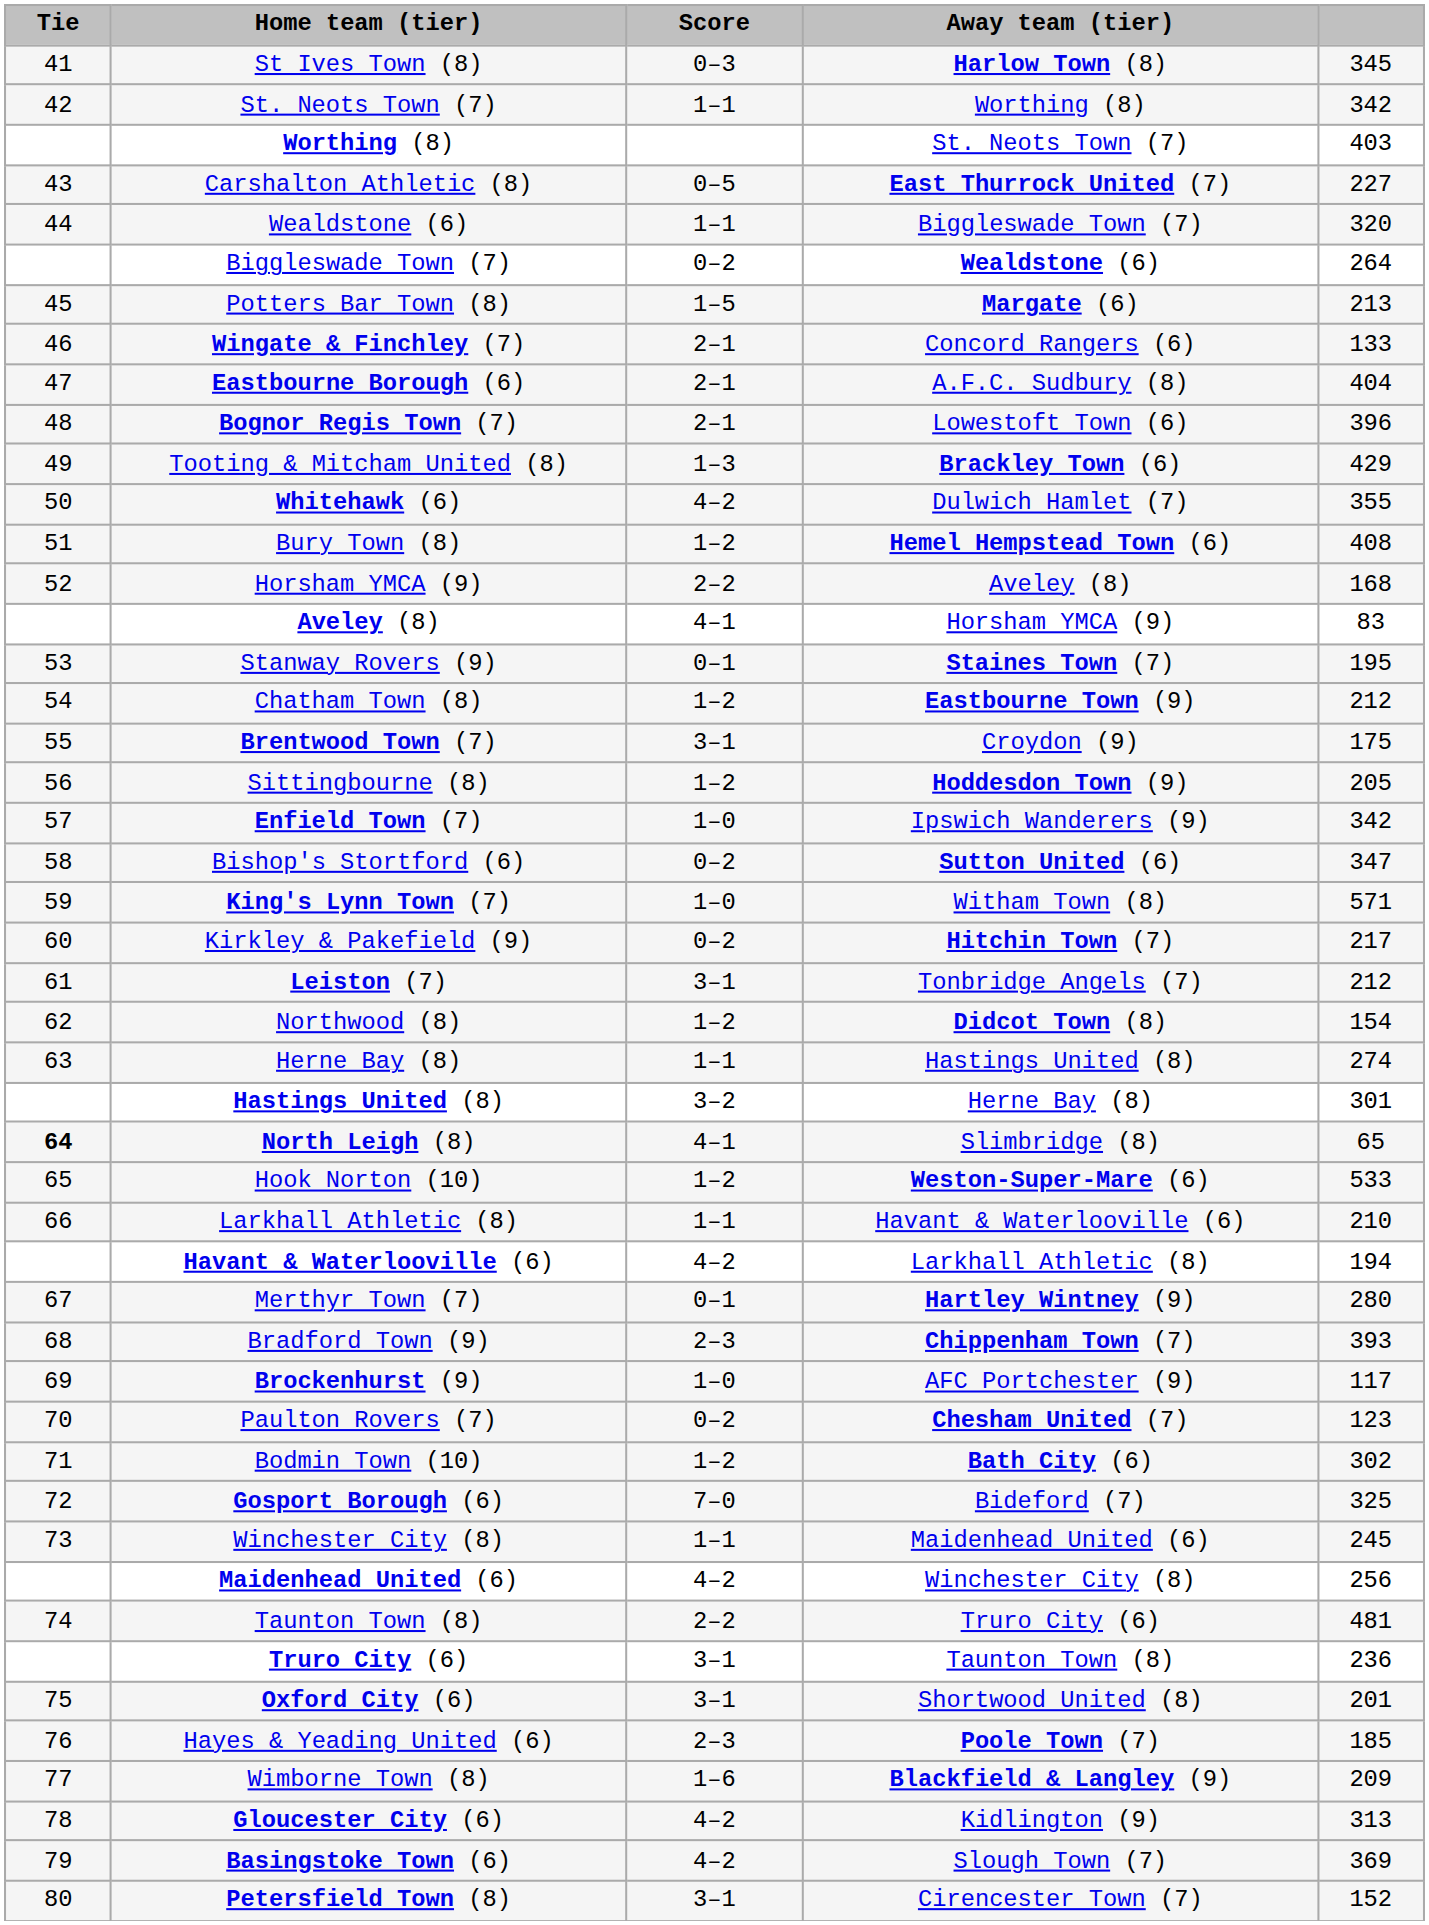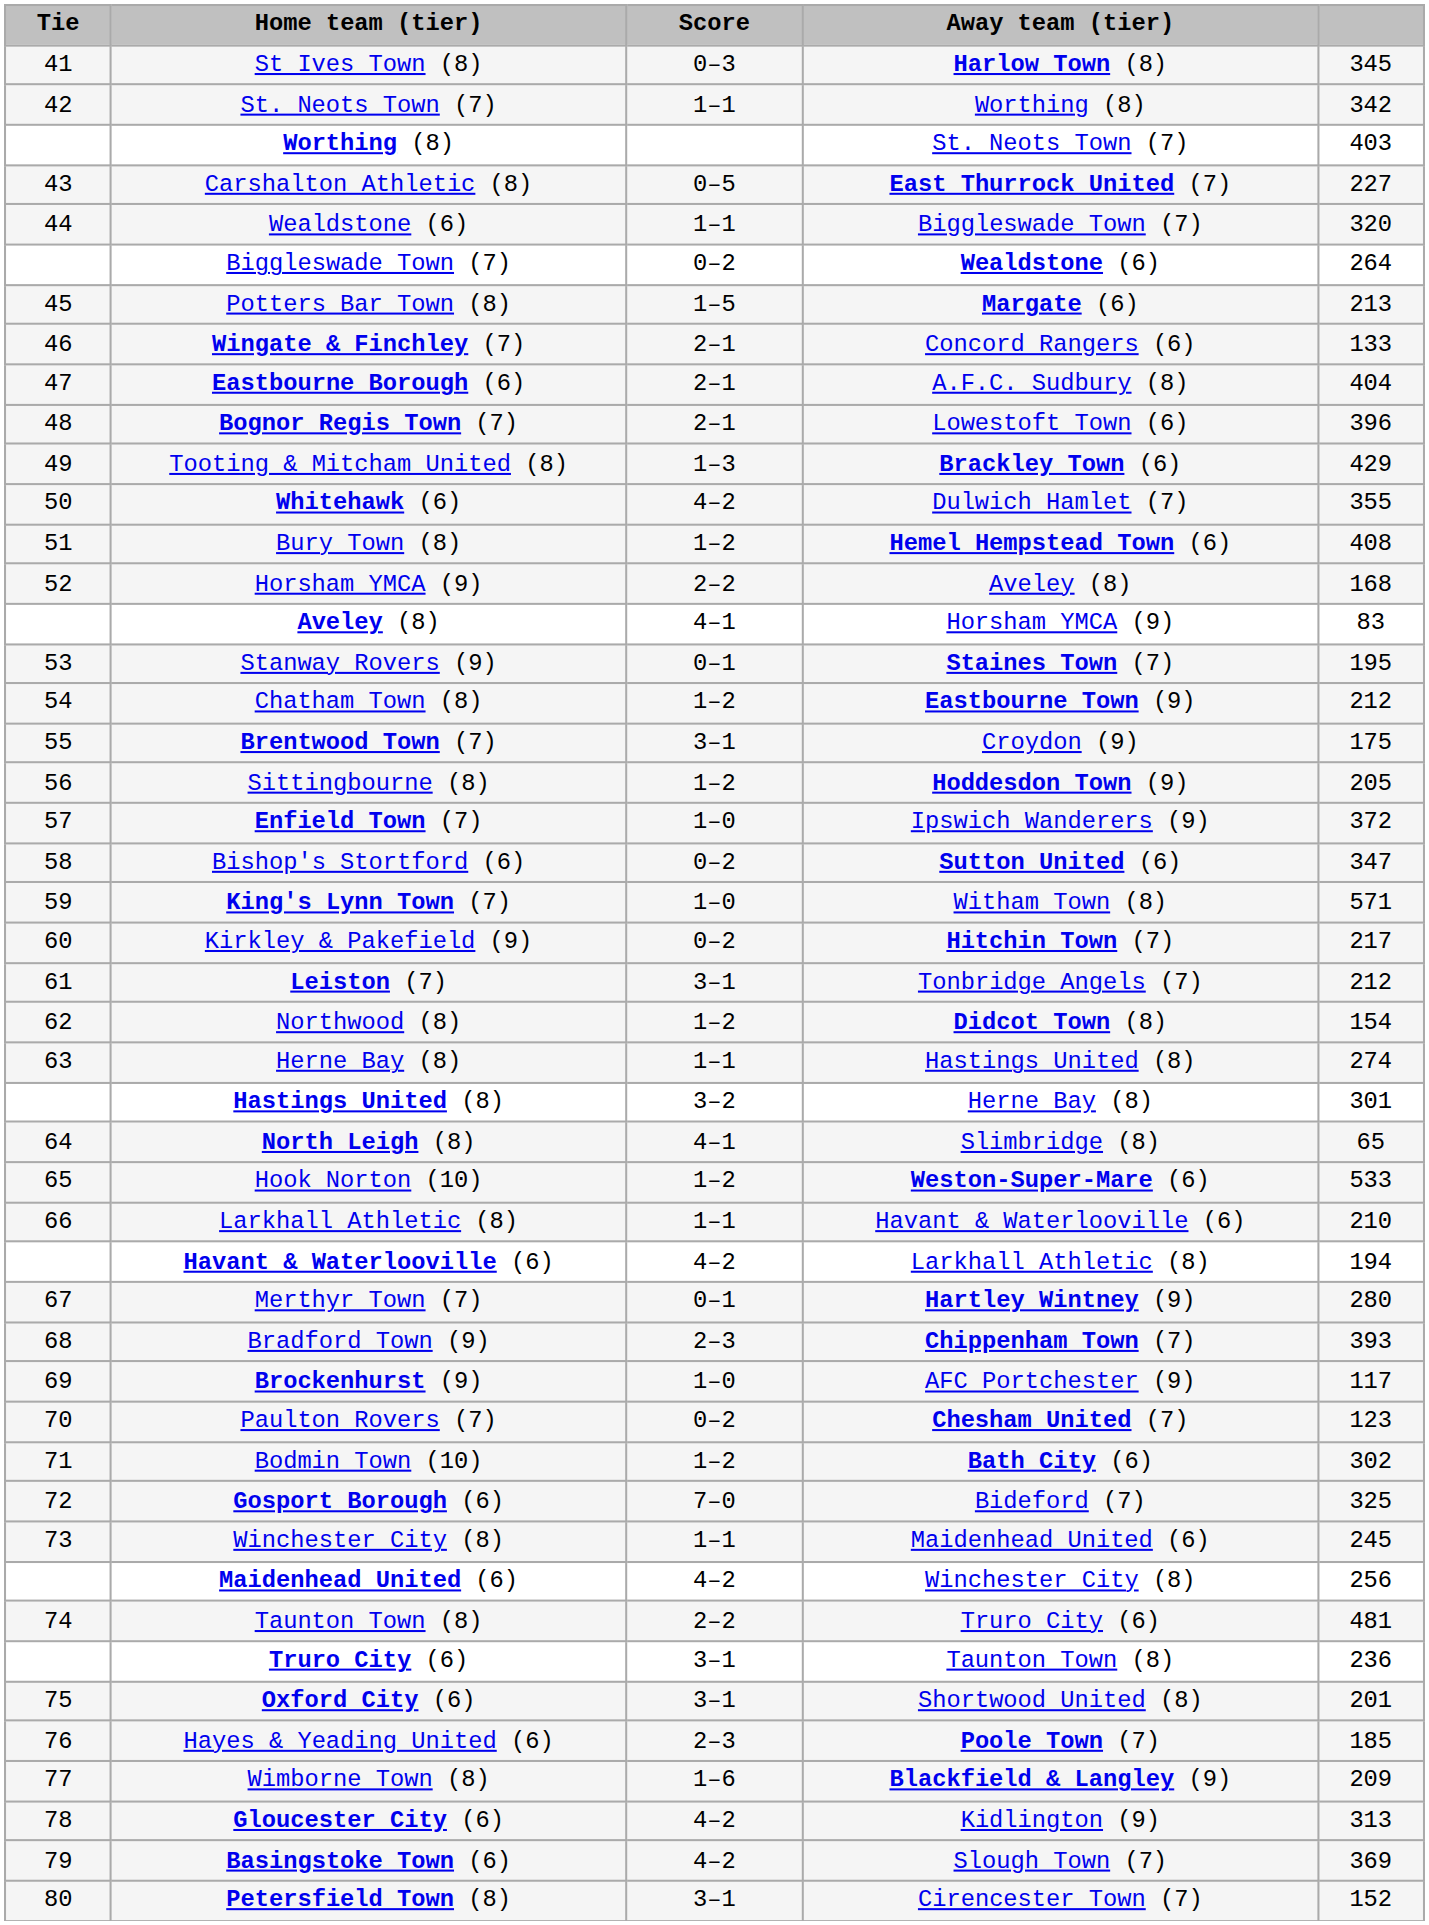Enfield Town (7) | column 5: 342 -> 372
North Leigh (8) | Tie: bold -> normal
